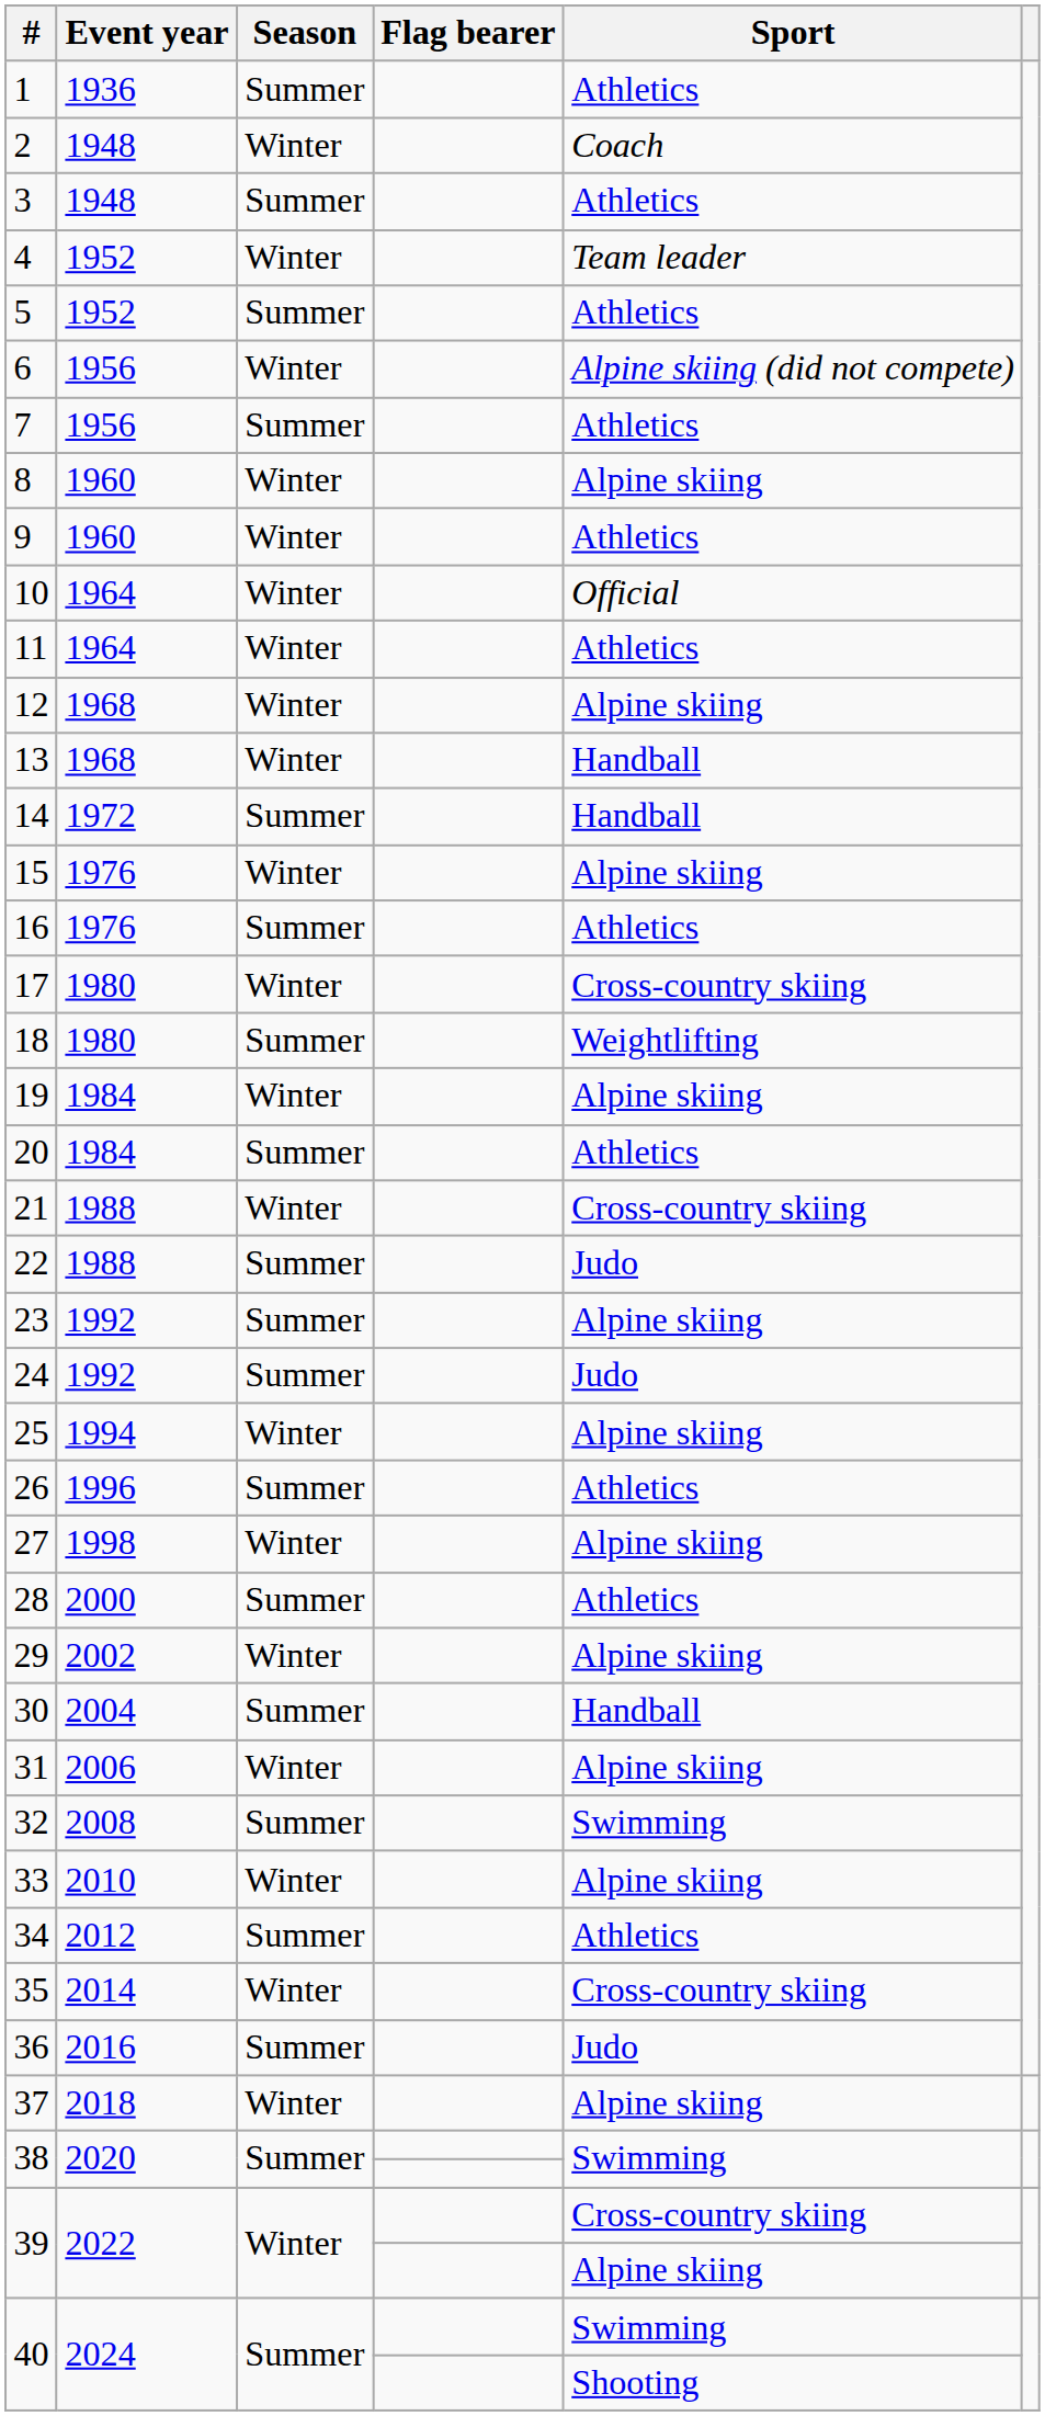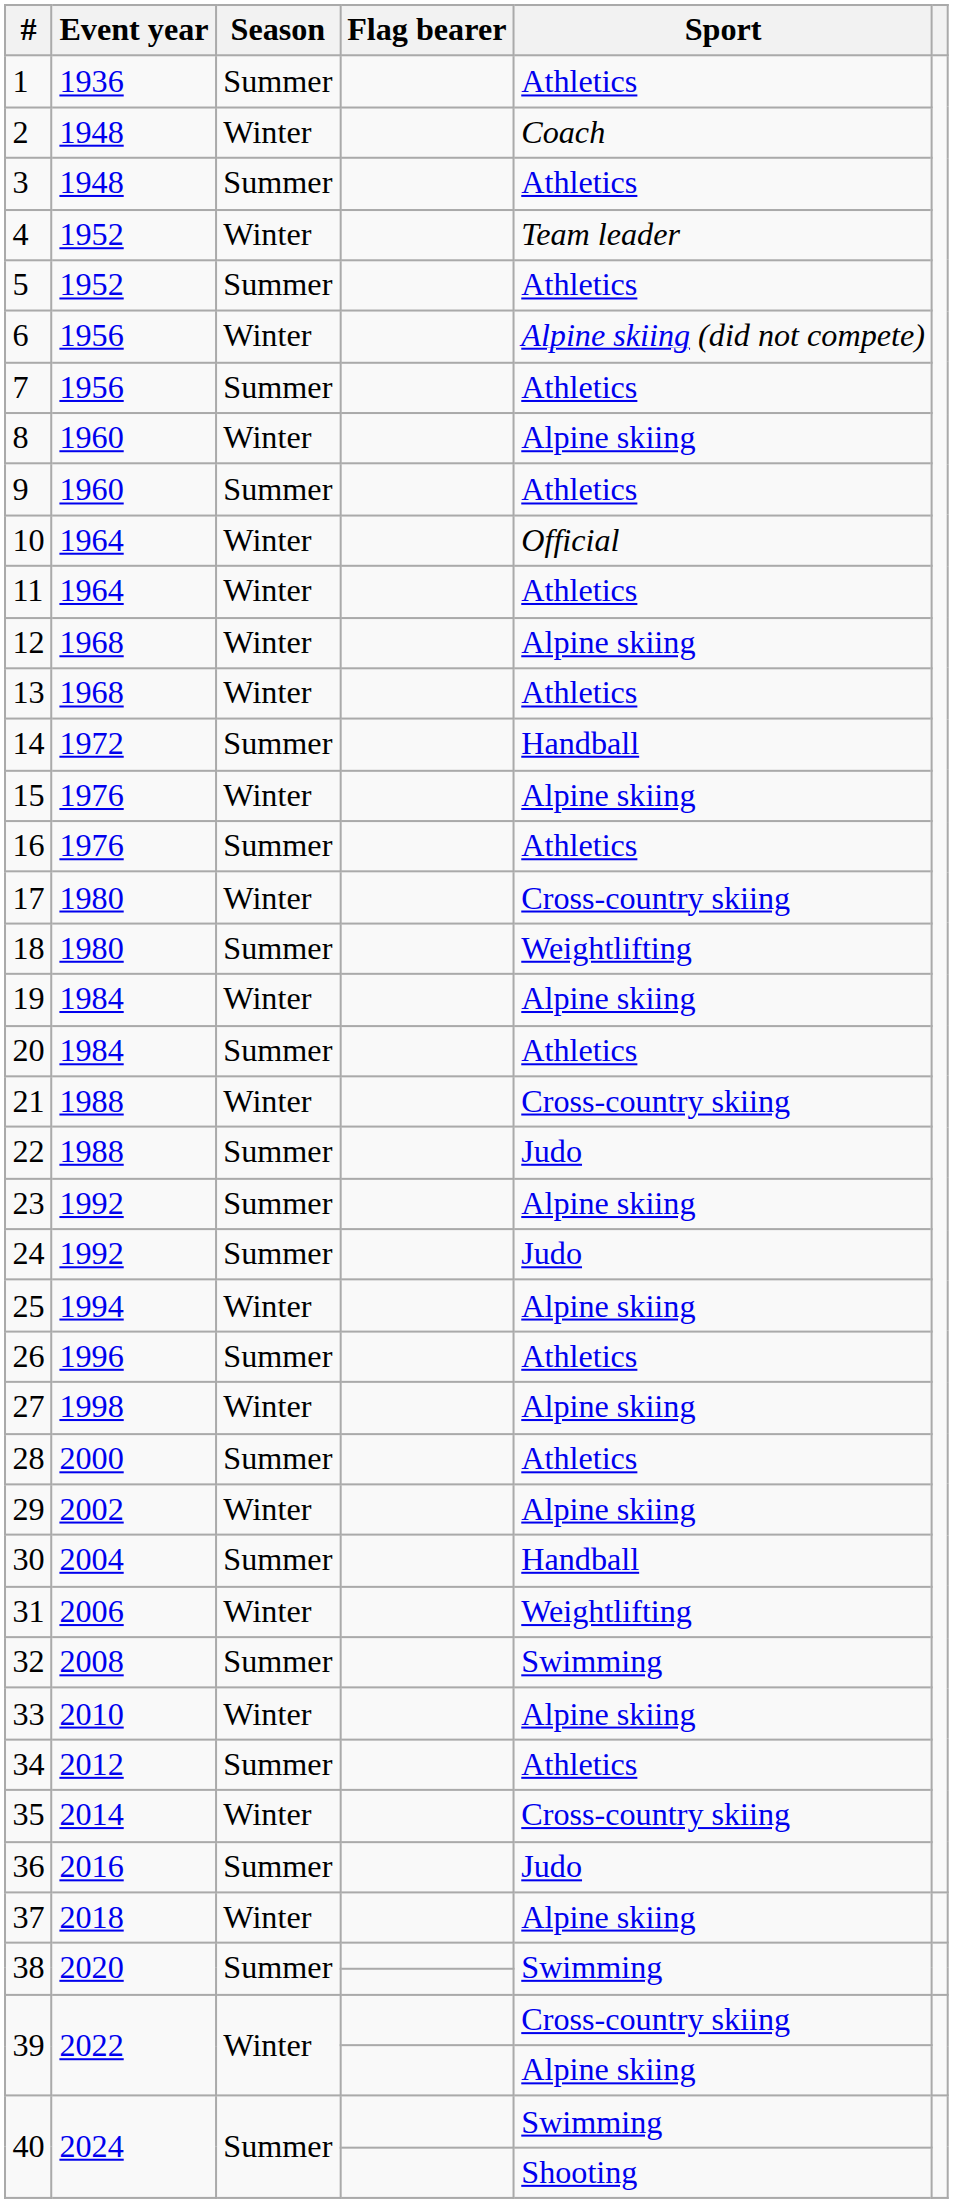9 | Season: Winter -> Summer
13 | Sport: Handball -> Athletics
31 | Sport: Alpine skiing -> Weightlifting
